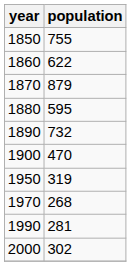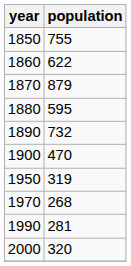2000 | population: 302 -> 320
